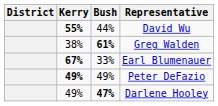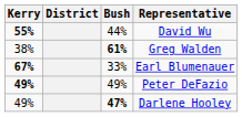columns swapped: District <-> Kerry
